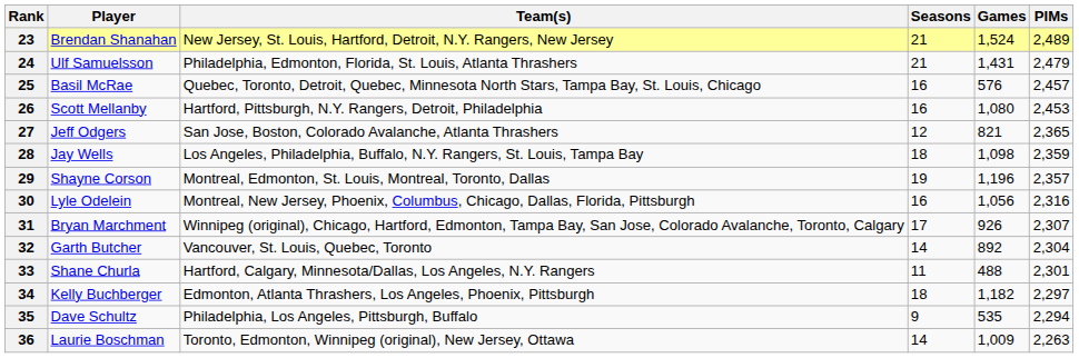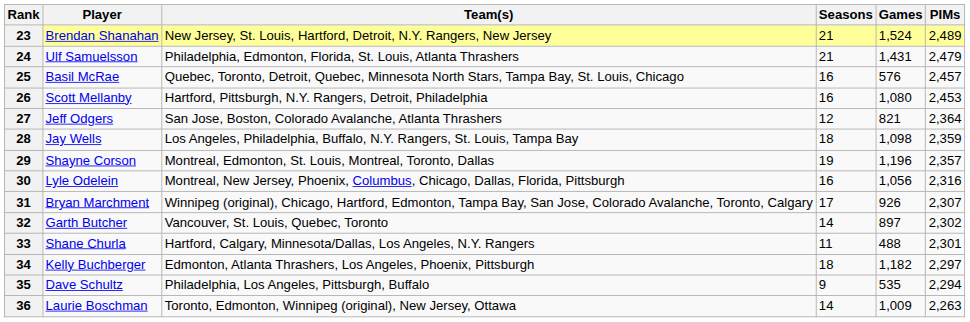27 | PIMs: 2,365 -> 2,364
32 | Games: 892 -> 897
32 | PIMs: 2,304 -> 2,302
